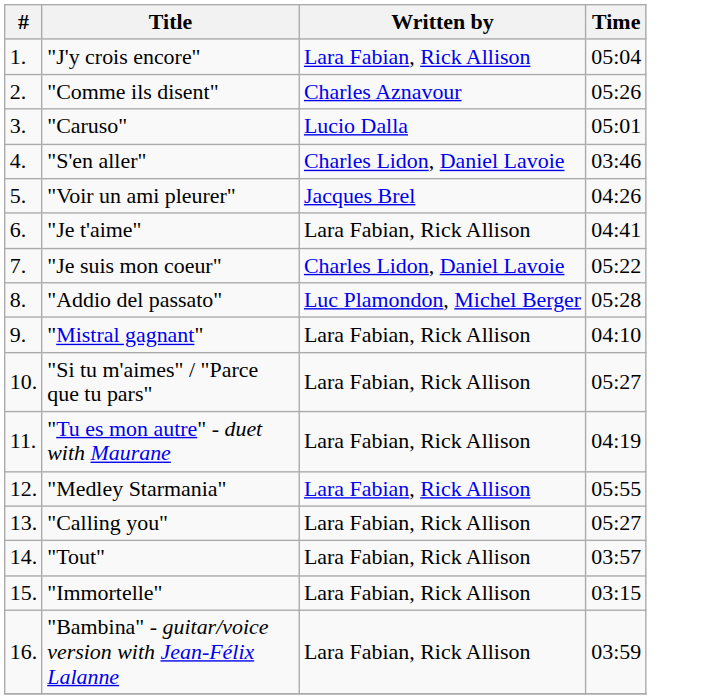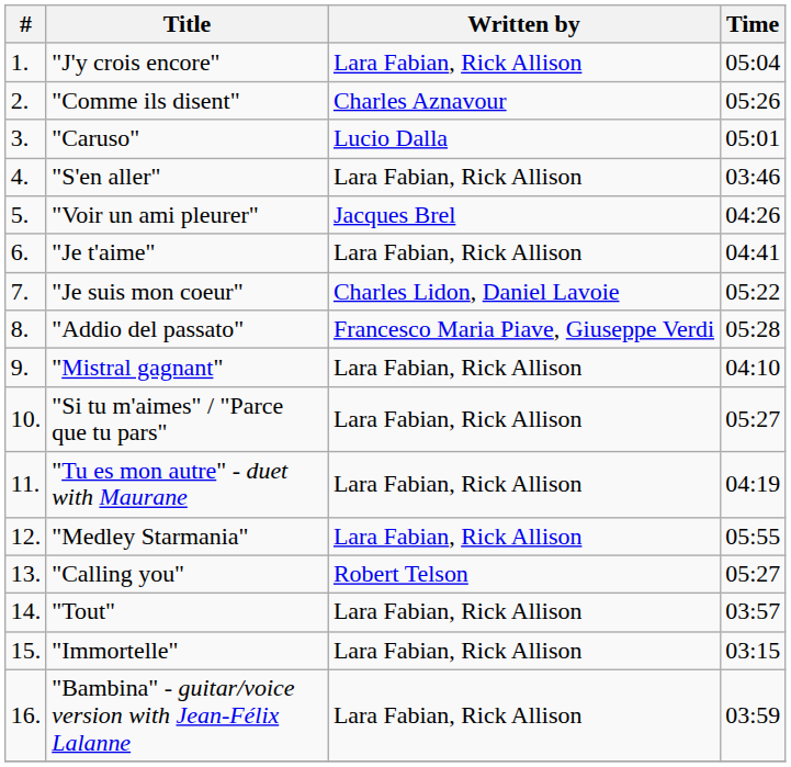"S'en aller" | Written by: Charles Lidon, Daniel Lavoie -> Lara Fabian, Rick Allison
"Addio del passato" | Written by: Luc Plamondon, Michel Berger -> Francesco Maria Piave, Giuseppe Verdi
"Calling you" | Written by: Lara Fabian, Rick Allison -> Robert Telson
